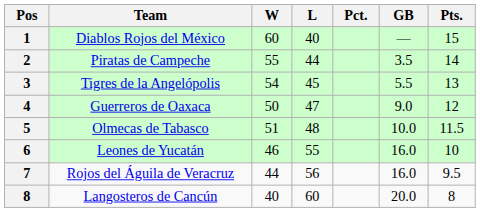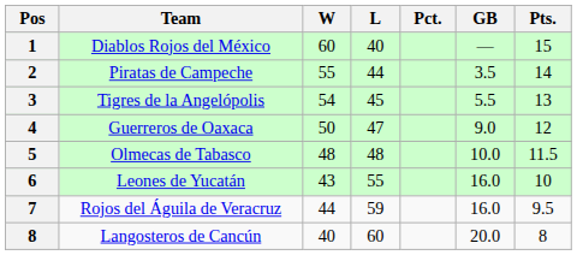Olmecas de Tabasco | W: 51 -> 48
Leones de Yucatán | W: 46 -> 43
Rojos del Águila de Veracruz | L: 56 -> 59
